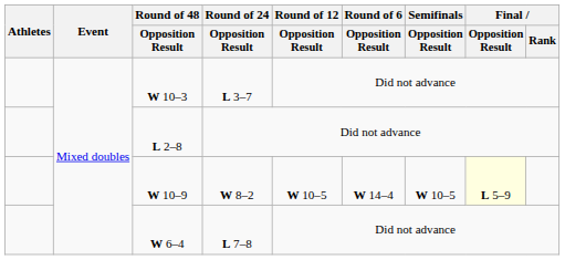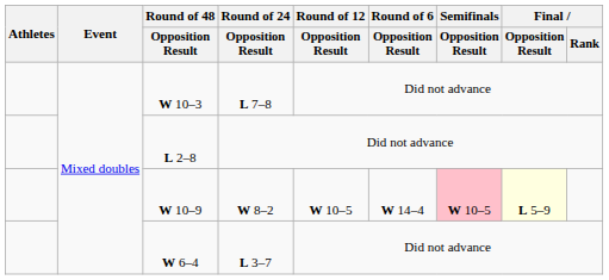W 10–3 | Round of 24 / Opposition Result: L 3–7 -> L 7–8
W 10–9 | Semifinals / Opposition Result: no background -> pink background
W 6–4 | Round of 24 / Opposition Result: L 7–8 -> L 3–7
